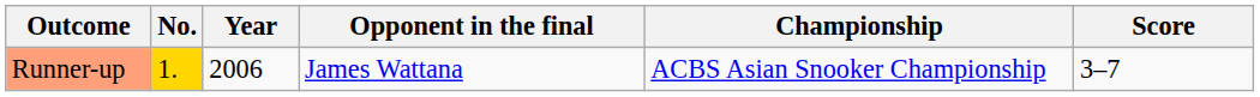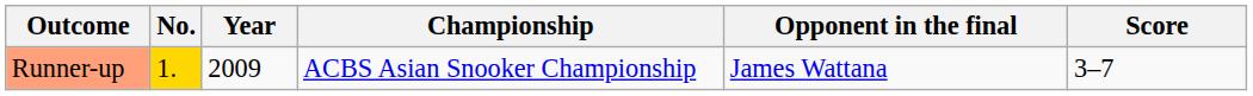columns swapped: Championship <-> Opponent in the final
Runner-up | Year: 2006 -> 2009
